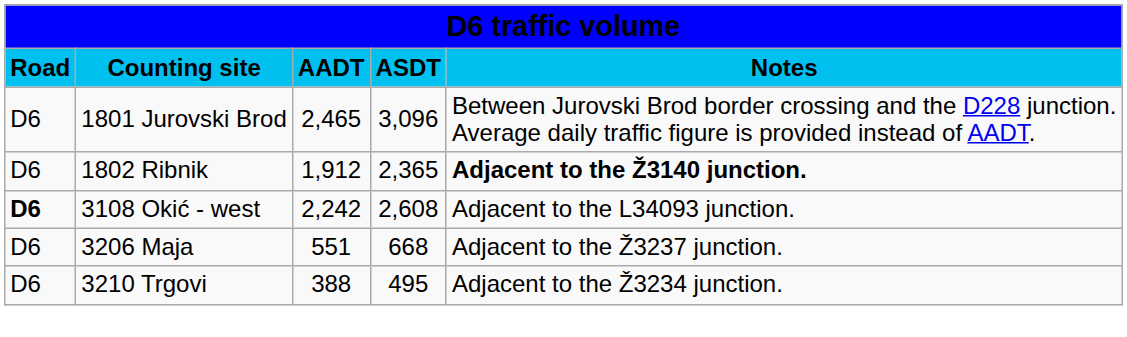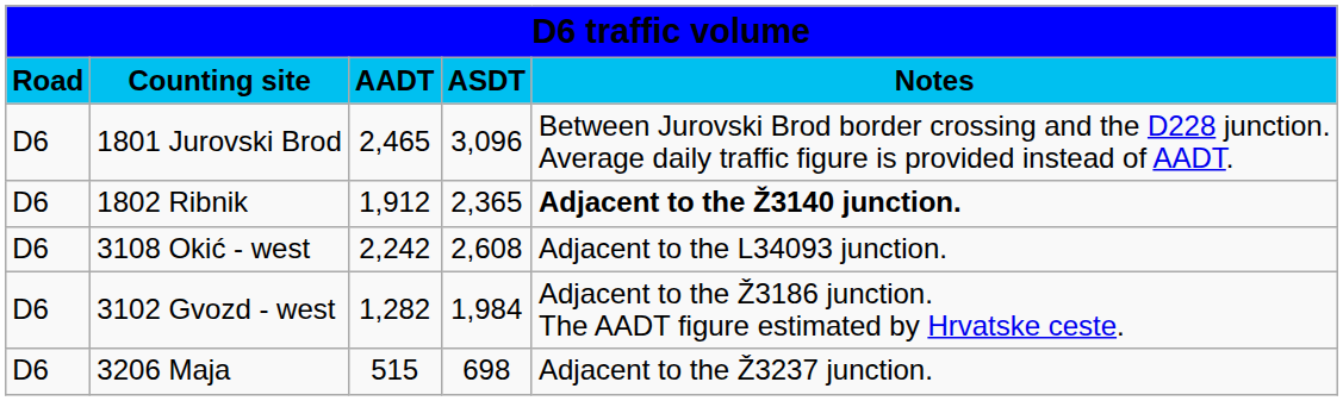3108 Okić - west | column 1: bold -> normal
+ row: D6 | 3102 Gvozd - west | 1,282 | 1,984 | Adjacent to the Ž3186 junction. The AADT figure estimated by Hrvatske ceste.
3206 Maja | column 3: 551 -> 515
3206 Maja | column 4: 668 -> 698
- row: D6 | 3210 Trgovi | 388 | 495 | Adjacent to the Ž3234 junction.
